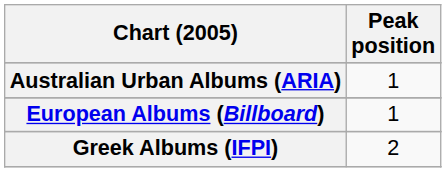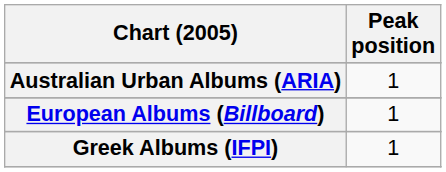Greek Albums (IFPI) | Peak position: 2 -> 1
